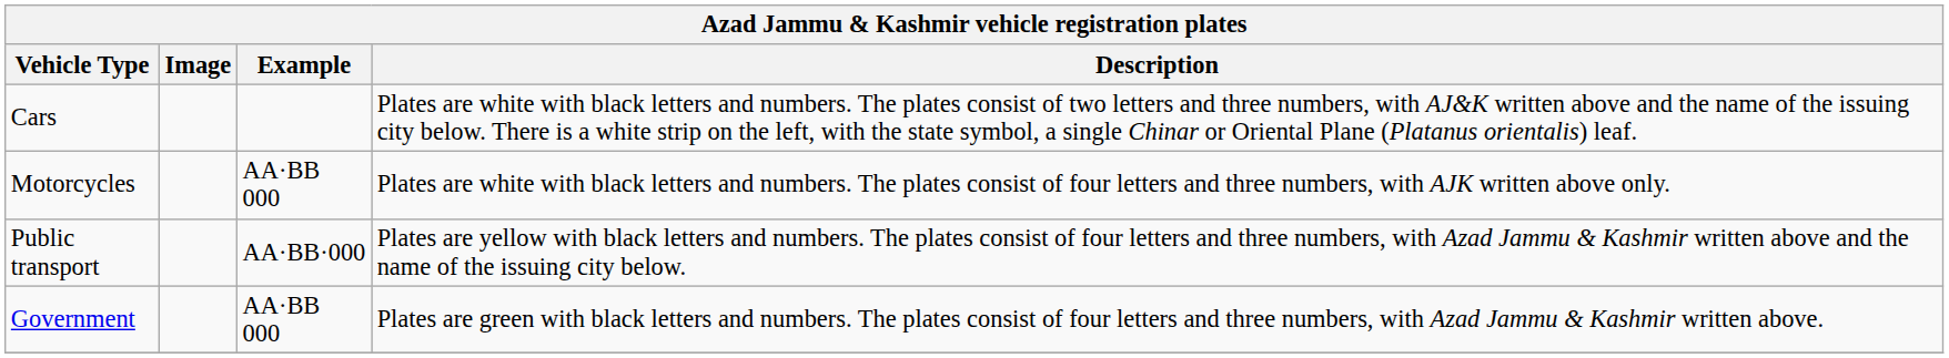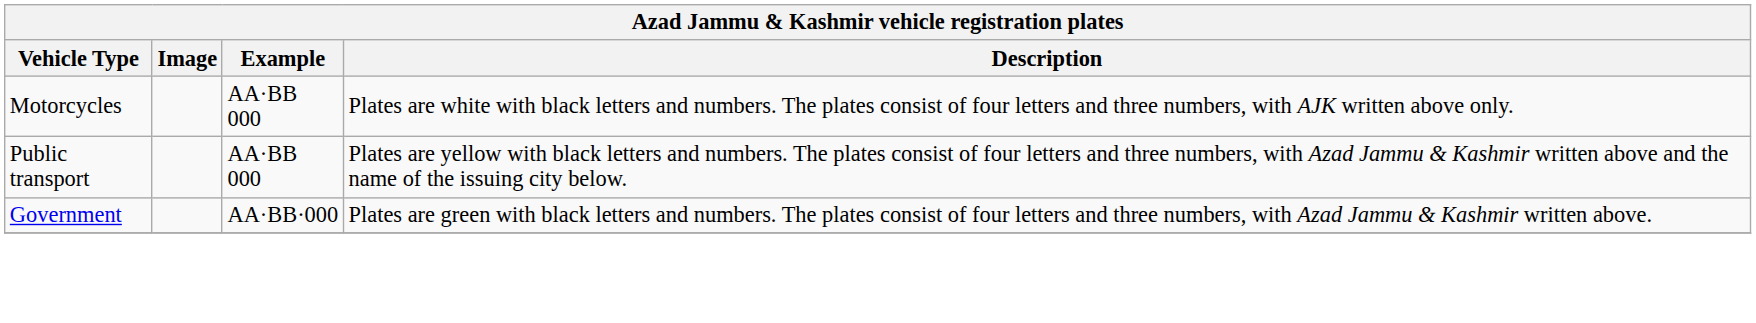- row: Cars | Plates are white with black letters and numbers. The plates consist of two letters and three numbers, with AJ&K written above and the name of the issuing city below. There is a white strip on the left, with the state symbol, a single Chinar or Oriental Plane (Platanus orientalis) leaf.
Public transport | Example: AA·BB·000 -> AA·BB 000
Government | Example: AA·BB 000 -> AA·BB·000
